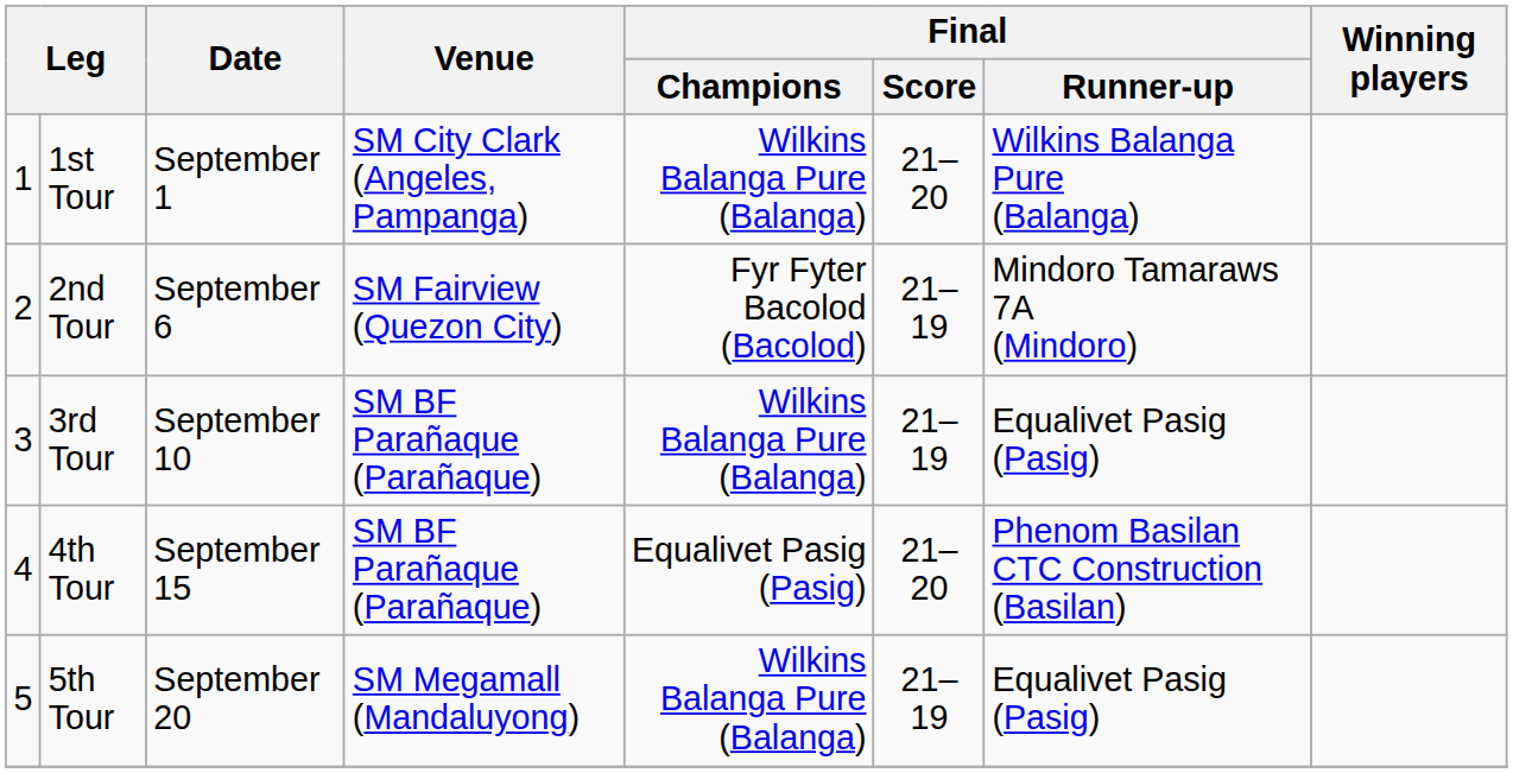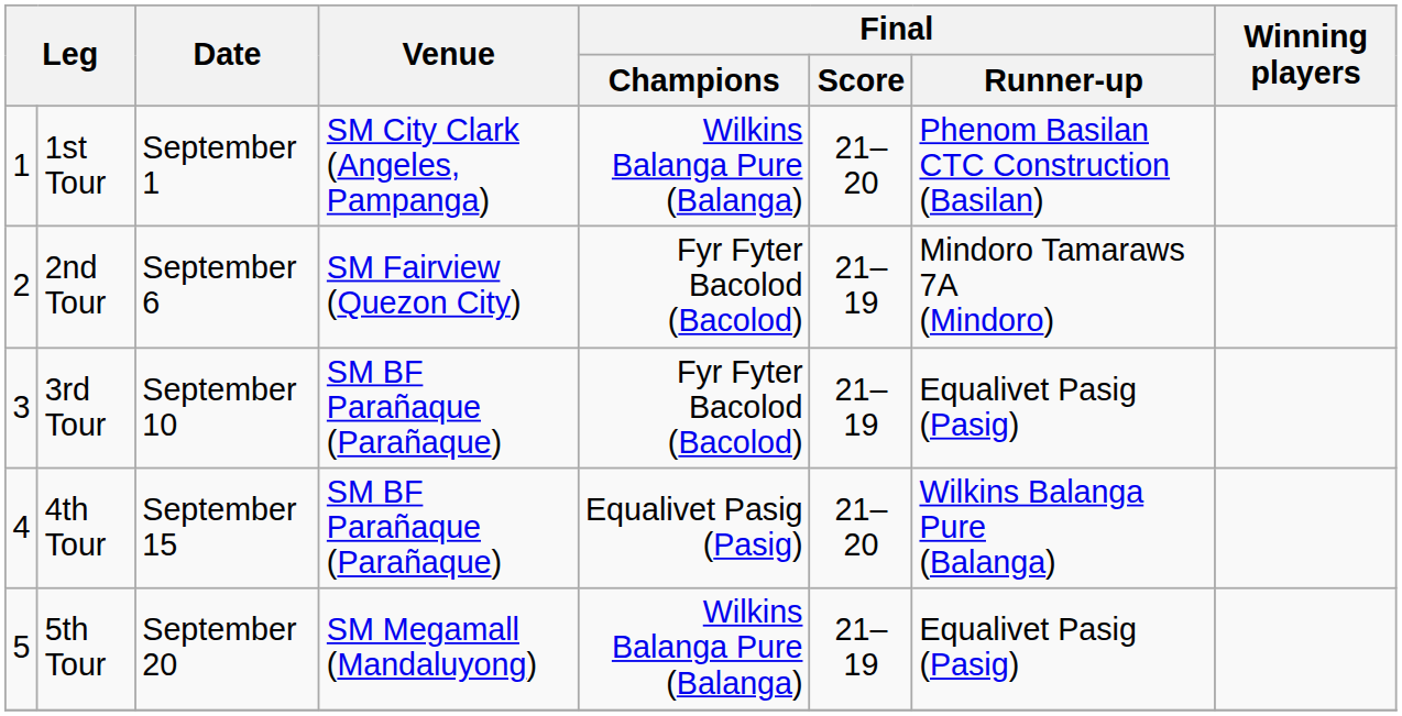1st Tour | Final / Runner-up: Wilkins Balanga Pure (Balanga) -> Phenom Basilan CTC Construction (Basilan)
3rd Tour | Final / Champions: Wilkins Balanga Pure (Balanga) -> Fyr Fyter Bacolod (Bacolod)
4th Tour | Final / Runner-up: Phenom Basilan CTC Construction (Basilan) -> Wilkins Balanga Pure (Balanga)
